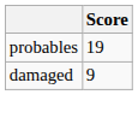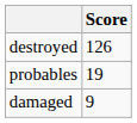+ row: destroyed | 126
